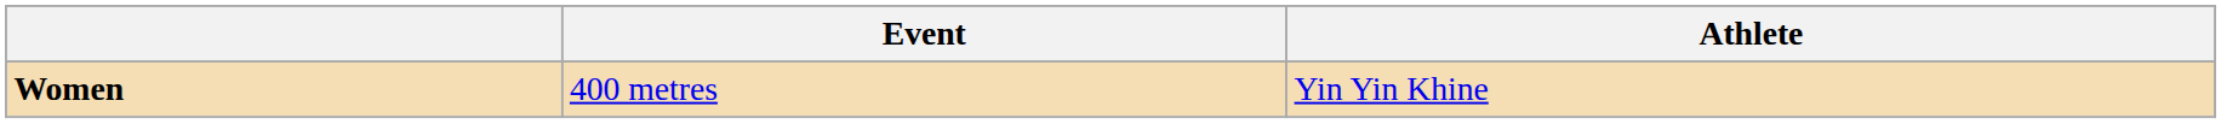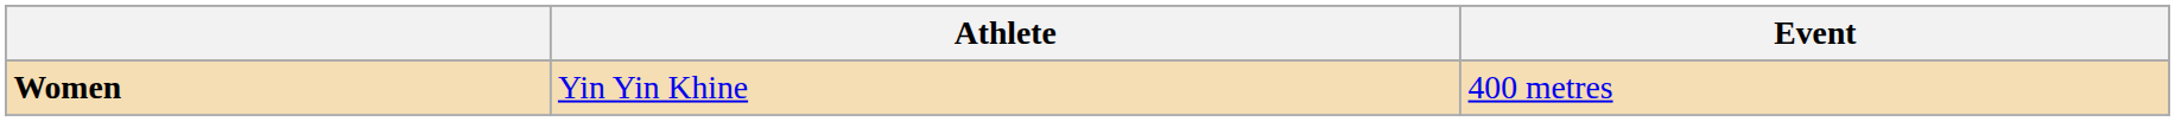columns swapped: Event <-> Athlete
